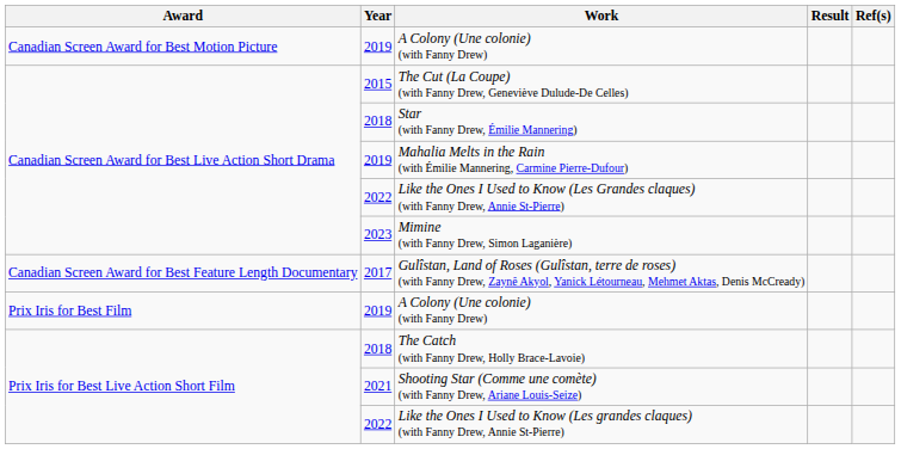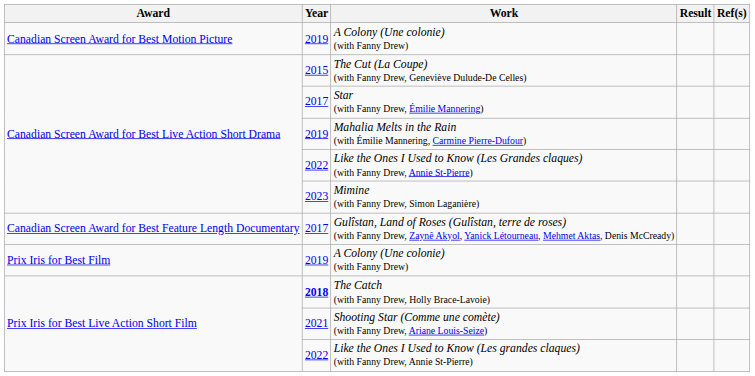Star (with Fanny Drew, Émilie Mannering) | Year: 2018 -> 2017
The Catch (with Fanny Drew, Holly Brace-Lavoie) | Year: normal -> bold
